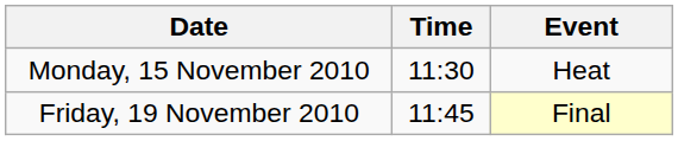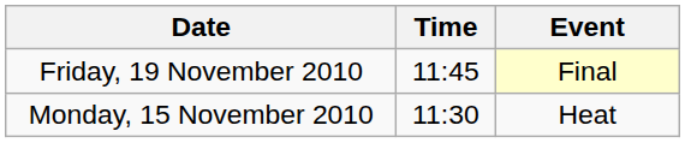rows swapped: Monday, 15 November 2010 <-> Friday, 19 November 2010
